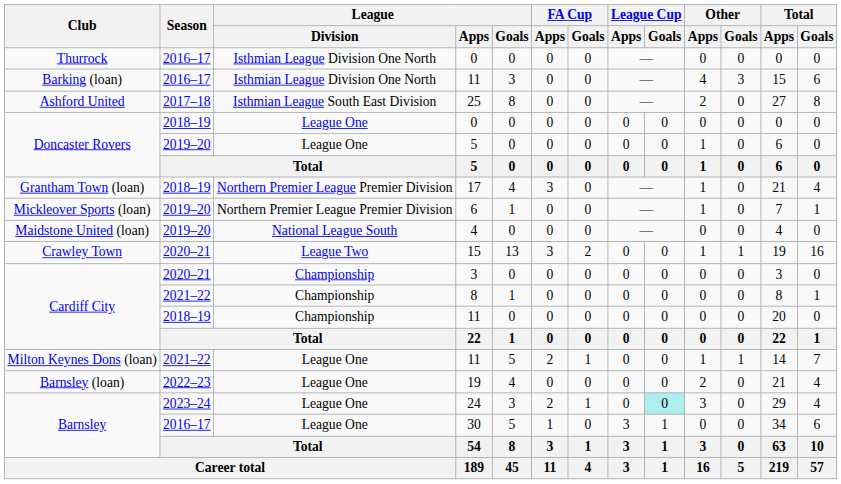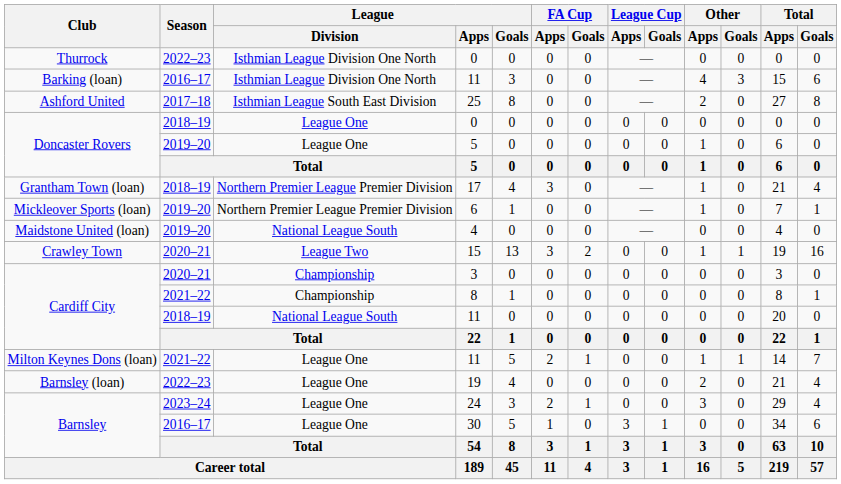Thurrock / 0 | Season: 2016–17 -> 2022–23
Cardiff City / 11 | League / Division: Championship -> National League South
24 | League Cup / Goals: paleturquoise background -> no background
